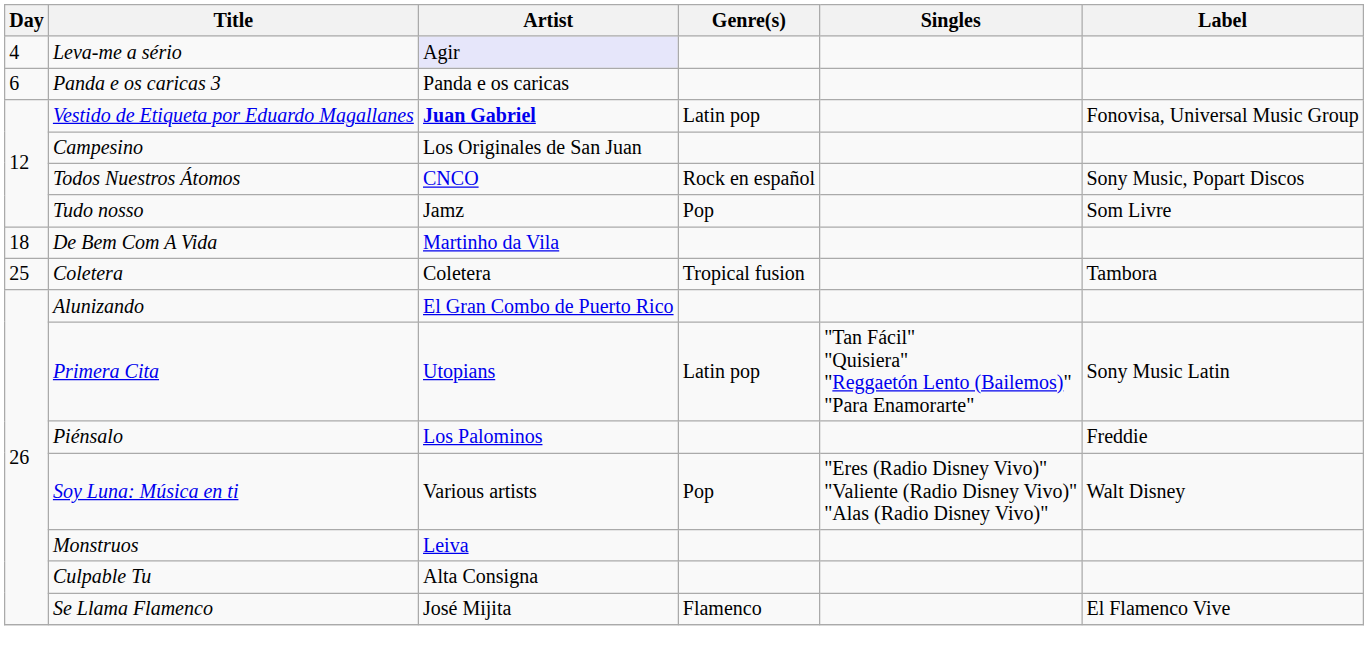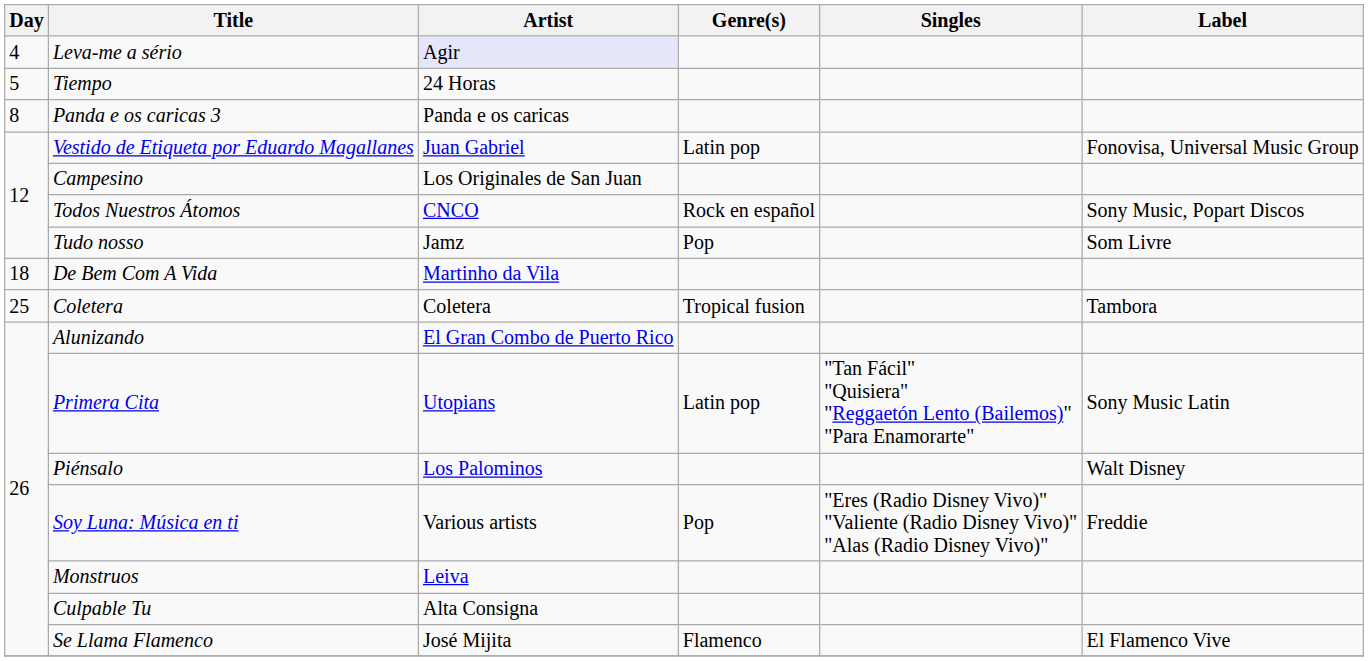+ row: 5 | Tiempo | 24 Horas
Panda e os caricas 3 | Day: 6 -> 8
Vestido de Etiqueta por Eduardo Magallanes | Artist: bold -> normal
Piénsalo | Label: Freddie -> Walt Disney
Soy Luna: Música en ti | Label: Walt Disney -> Freddie
